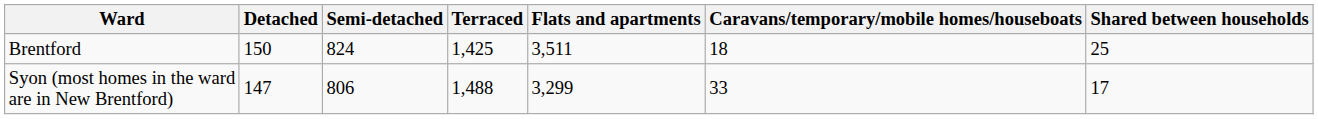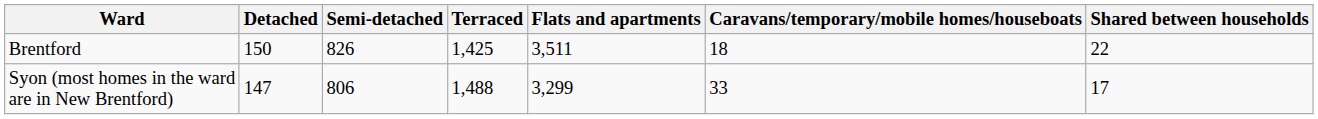Brentford | Semi-detached: 824 -> 826
Brentford | Shared between households: 25 -> 22
